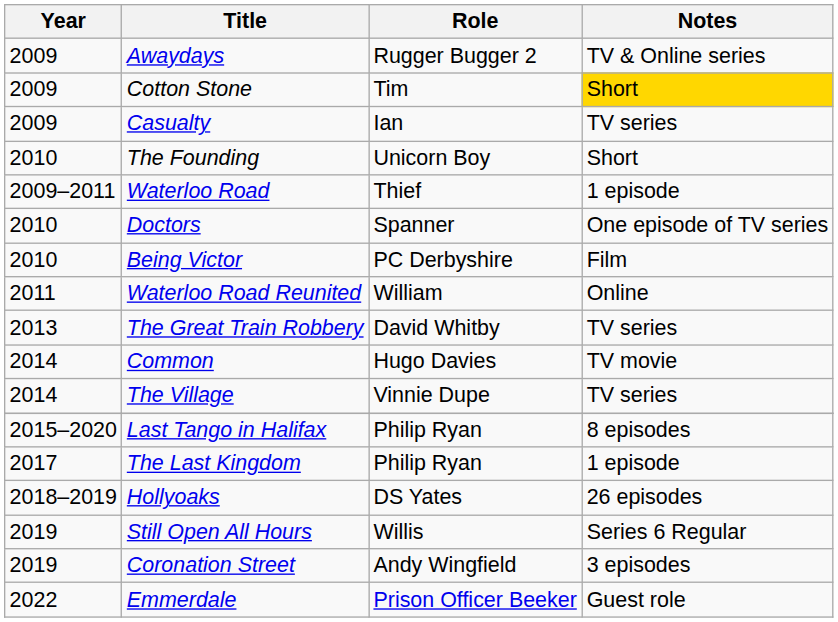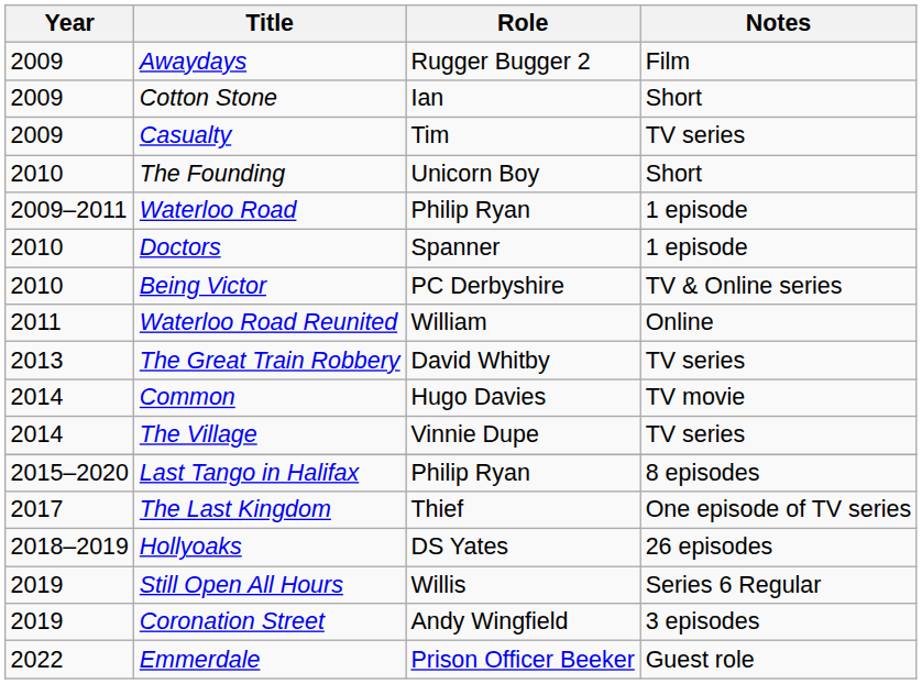Awaydays | Notes: TV & Online series -> Film
Cotton Stone | Role: Tim -> Ian
Cotton Stone | Notes: gold background -> no background
Casualty | Role: Ian -> Tim
Waterloo Road | Role: Thief -> Philip Ryan
Doctors | Notes: One episode of TV series -> 1 episode
Being Victor | Notes: Film -> TV & Online series
The Last Kingdom | Role: Philip Ryan -> Thief
The Last Kingdom | Notes: 1 episode -> One episode of TV series
